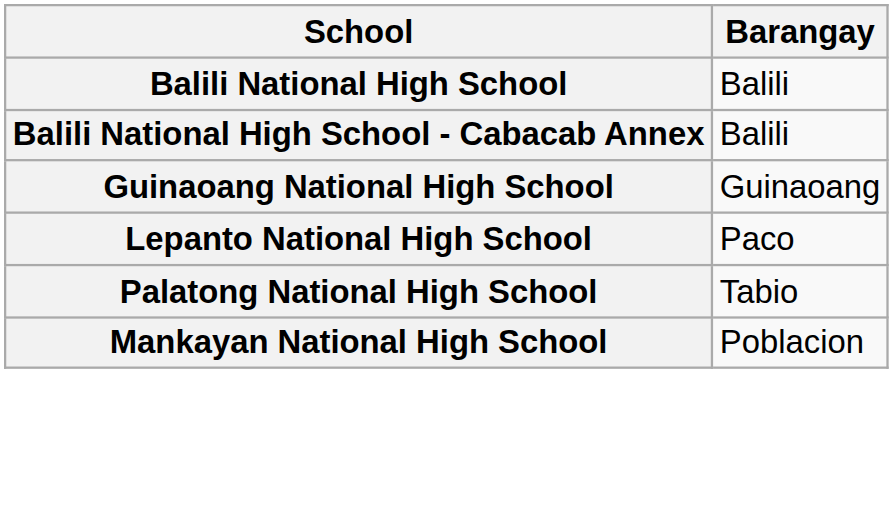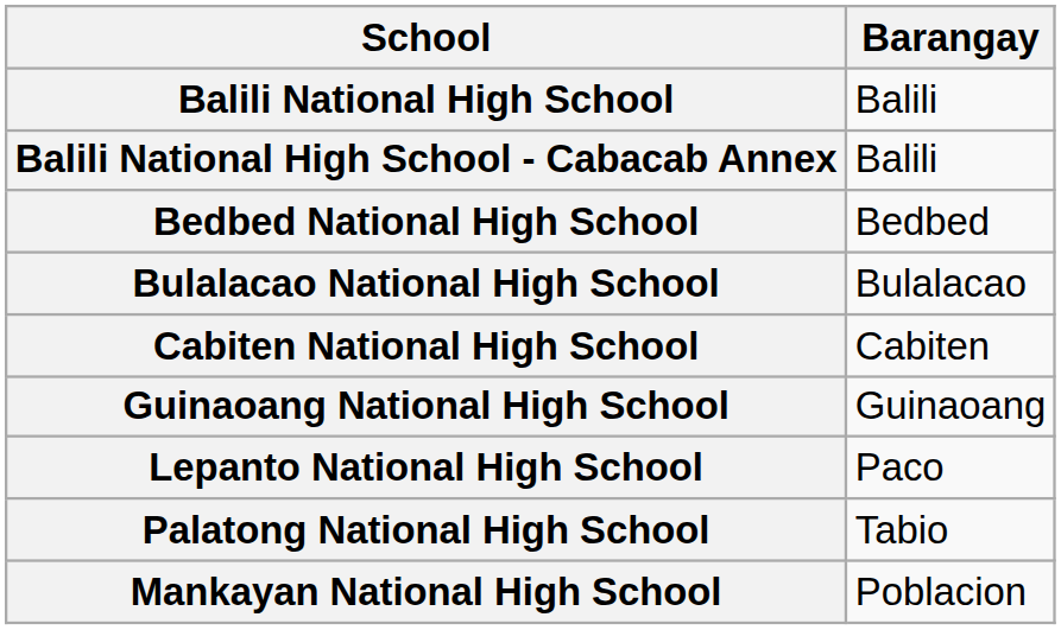+ row: Bedbed National High School | Bedbed
+ row: Bulalacao National High School | Bulalacao
+ row: Cabiten National High School | Cabiten
